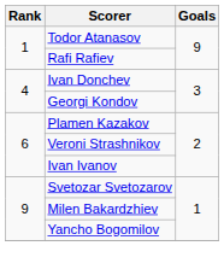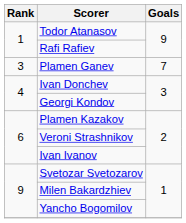+ row: 3 | Plamen Ganev | 7
